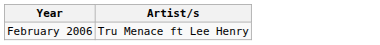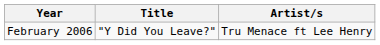+ column: Title | "Y Did You Leave?"
